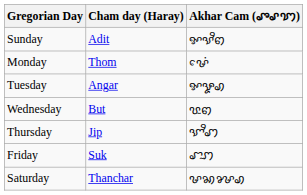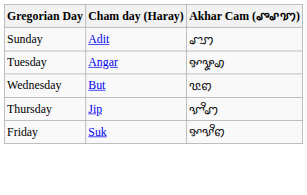Sunday | Akhar Cam (ꨨꨣꩈ): ꨀꨕꨪꩅ -> ꨧꨭꩀ
- row: Monday | Thom | ꨔꨯꩌ
Friday | Akhar Cam (ꨨꨣꩈ): ꨧꨭꩀ -> ꨀꨕꨪꩅ
- row: Saturday | Thanchar | ꨔꩆꨍꩉ
